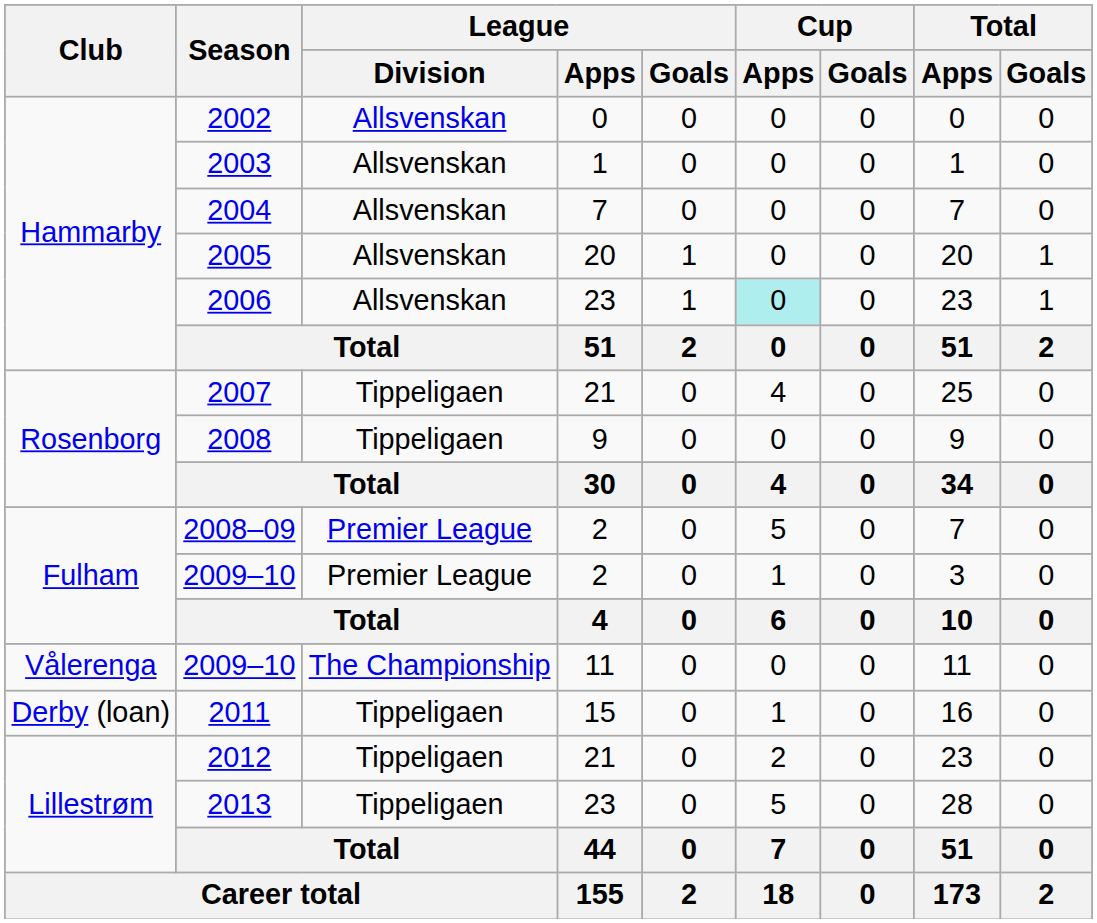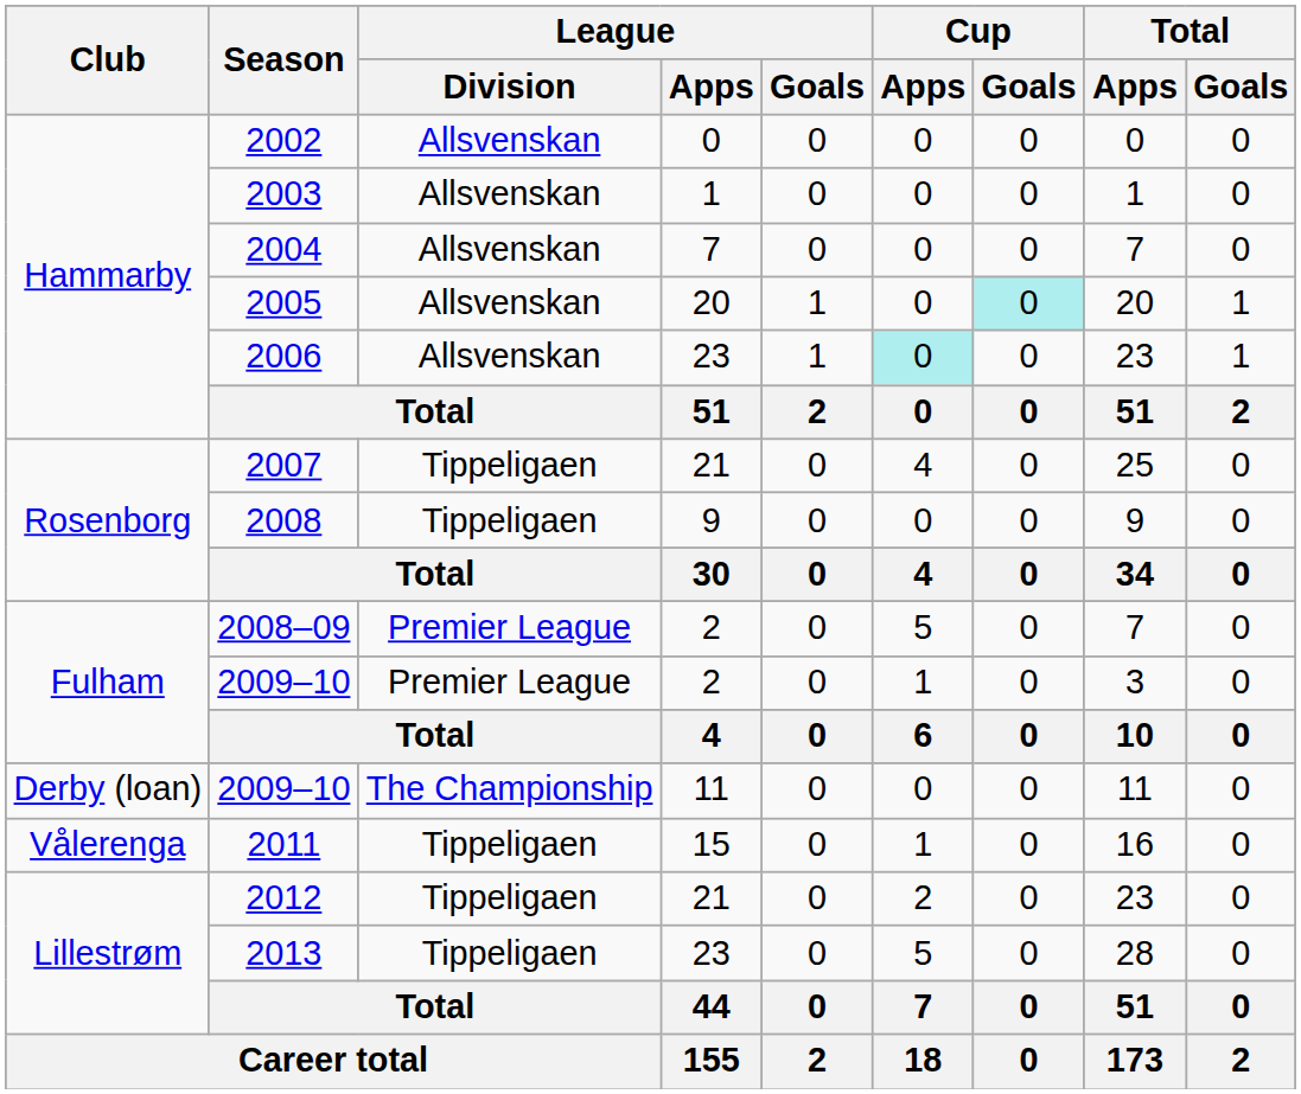2005 | Cup / Goals: no background -> paleturquoise background
2009–10 / 11 | Club: Vålerenga -> Derby (loan)
2011 | Club: Derby (loan) -> Vålerenga
